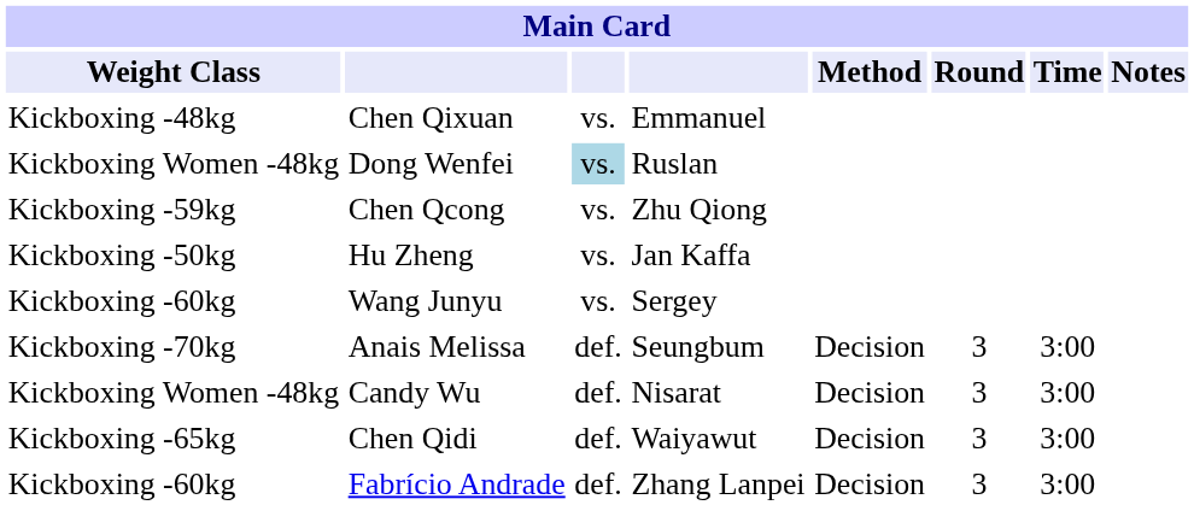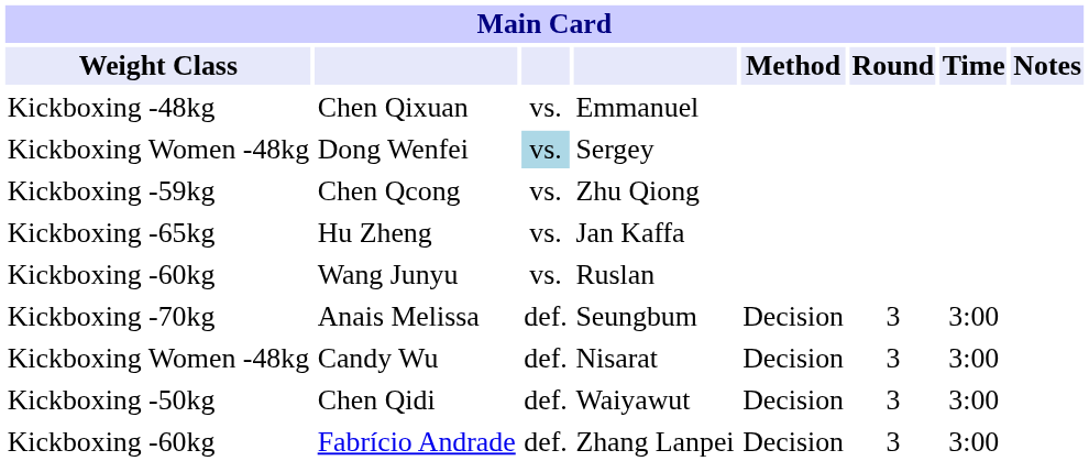Dong Wenfei | column 4: Ruslan -> Sergey
Hu Zheng | Weight Class: Kickboxing -50kg -> Kickboxing -65kg
Wang Junyu | column 4: Sergey -> Ruslan
Chen Qidi | Weight Class: Kickboxing -65kg -> Kickboxing -50kg
